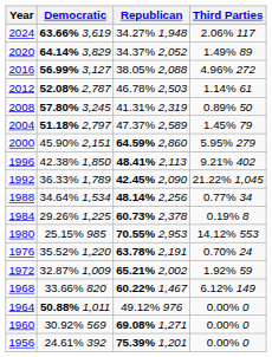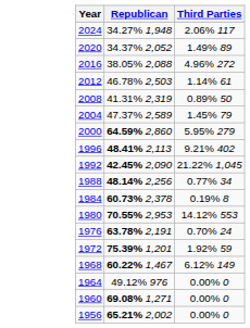- column: Democratic | 63.66% 3,619 | 64.14% 3,829 | 56.99% 3,127 | 52.08% 2,787 | 57.80% 3,245 | 51.18% 2,797 | 45.90% 2,151 | 42.38% 1,850 | 36.33% 1,789 | 34.64% 1,534 | 29.26% 1,225 | 25.15% 985 | 35.52% 1,220 | 32.87% 1,009 | 33.66% 820 | 50.88% 1,011 | 30.92% 569 | 24.61% 392
1972 | Republican: 65.21% 2,002 -> 75.39% 1,201
1956 | Republican: 75.39% 1,201 -> 65.21% 2,002
